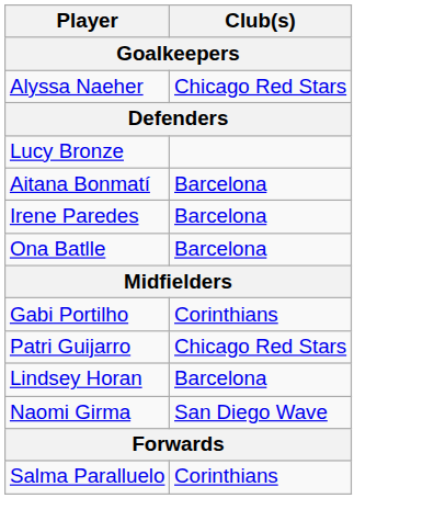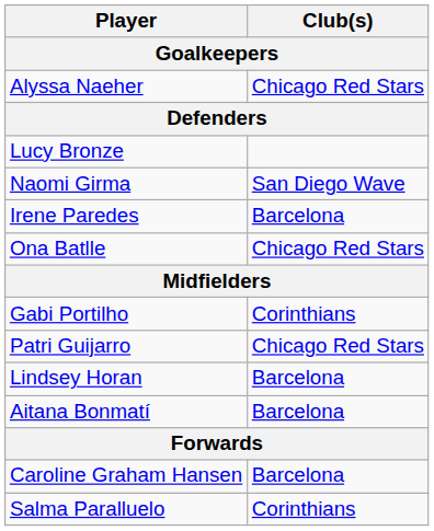rows swapped: Naomi Girma <-> Aitana Bonmatí
Ona Batlle | Club(s): Barcelona -> Chicago Red Stars
+ row: Caroline Graham Hansen | Barcelona
